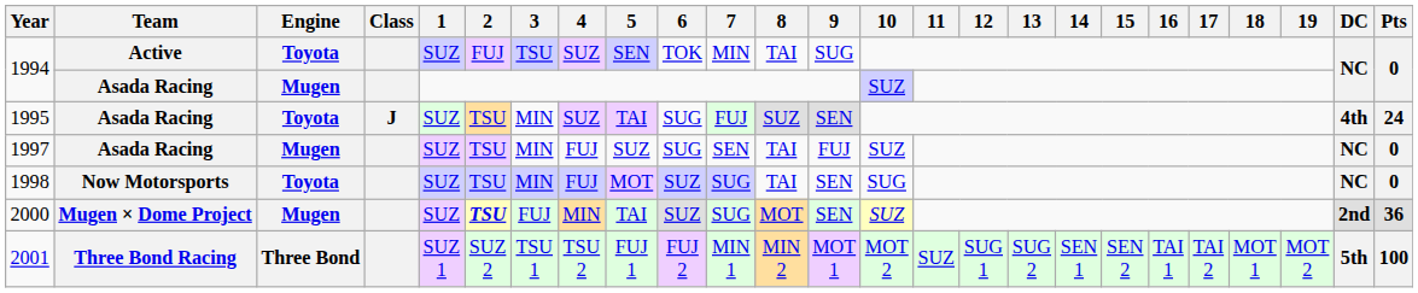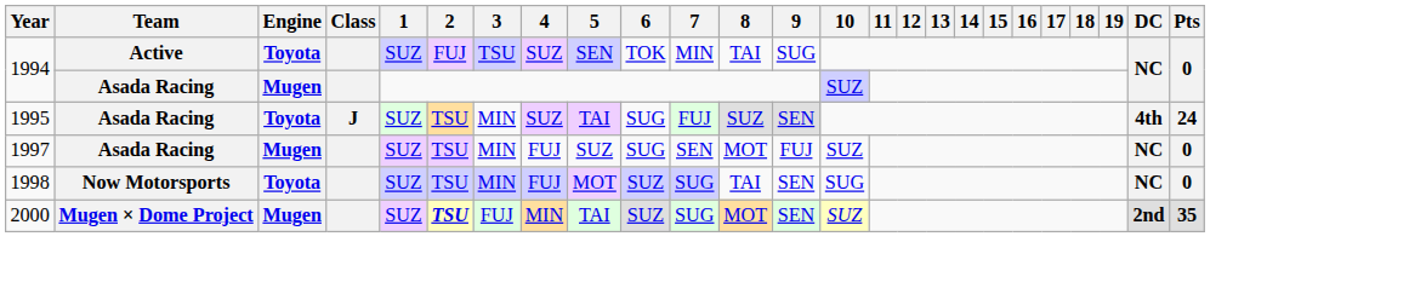1997 | 8: TAI -> MOT
2000 | Pts: 36 -> 35
- row: 2001 | Three Bond Racing | Three Bond | SUZ 1 | SUZ 2 | TSU 1 | TSU 2 | FUJ 1 | FUJ 2 | MIN 1 | MIN 2 | MOT 1 | MOT 2 | SUZ | SUG 1 | SUG 2 | SEN 1 | SEN 2 | TAI 1 | TAI 2 | MOT 1 | MOT 2 | 5th | 100
